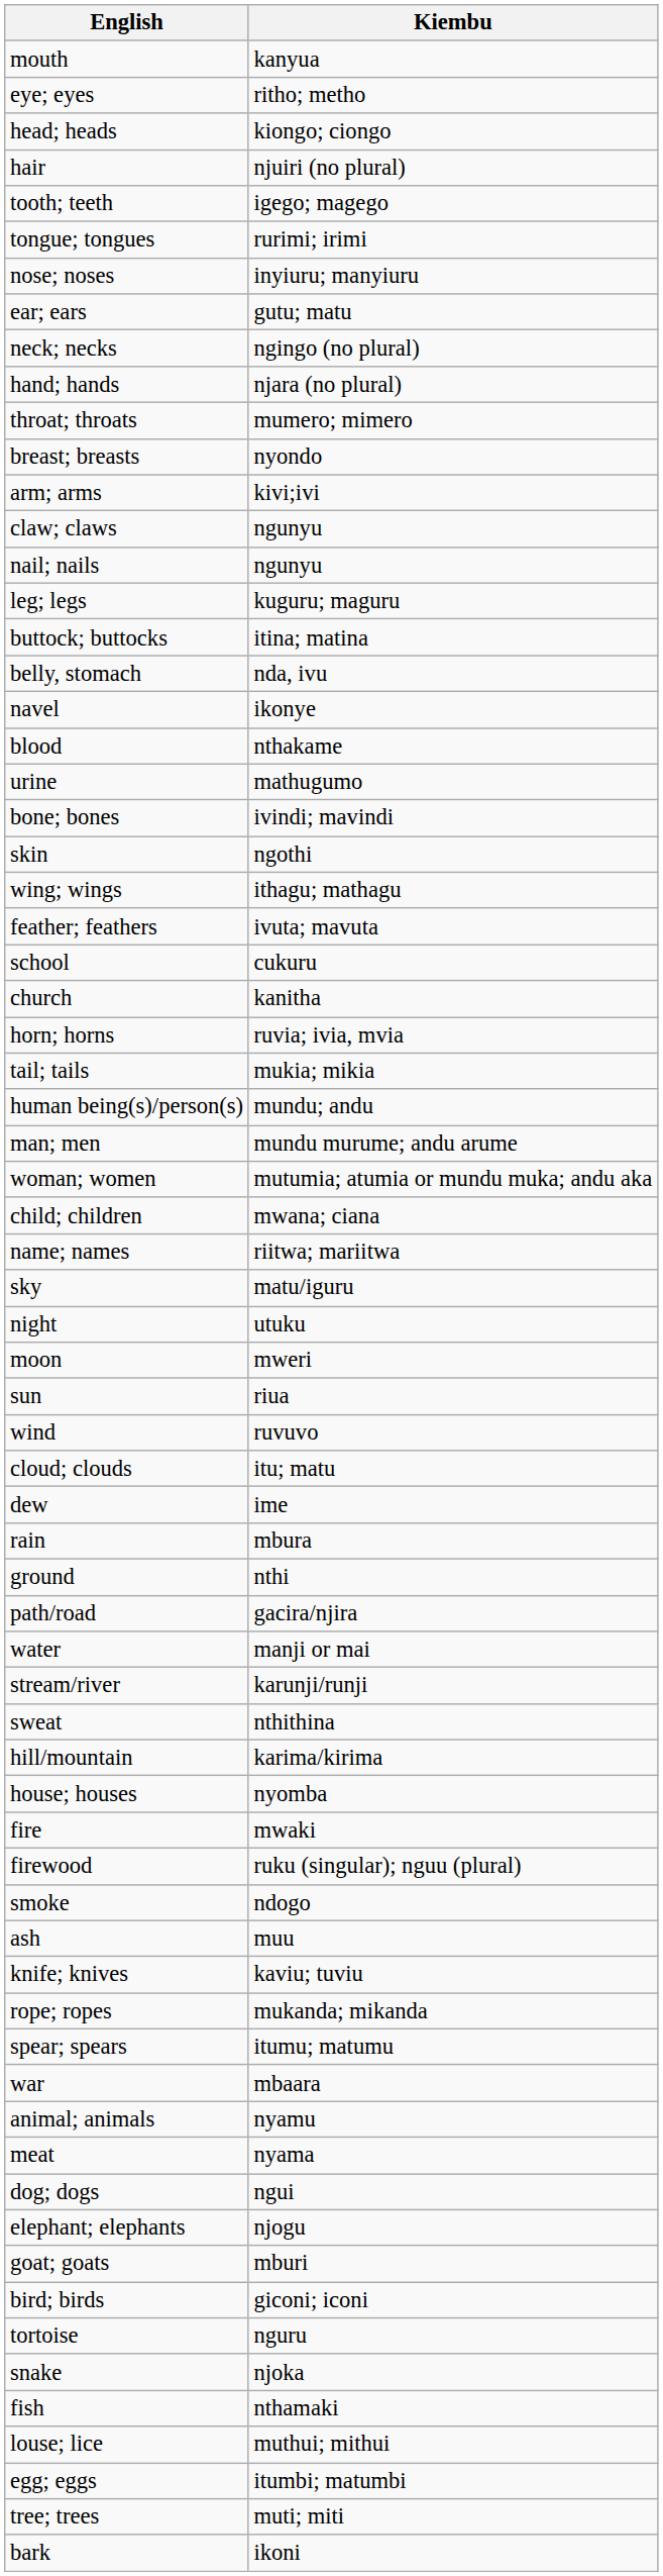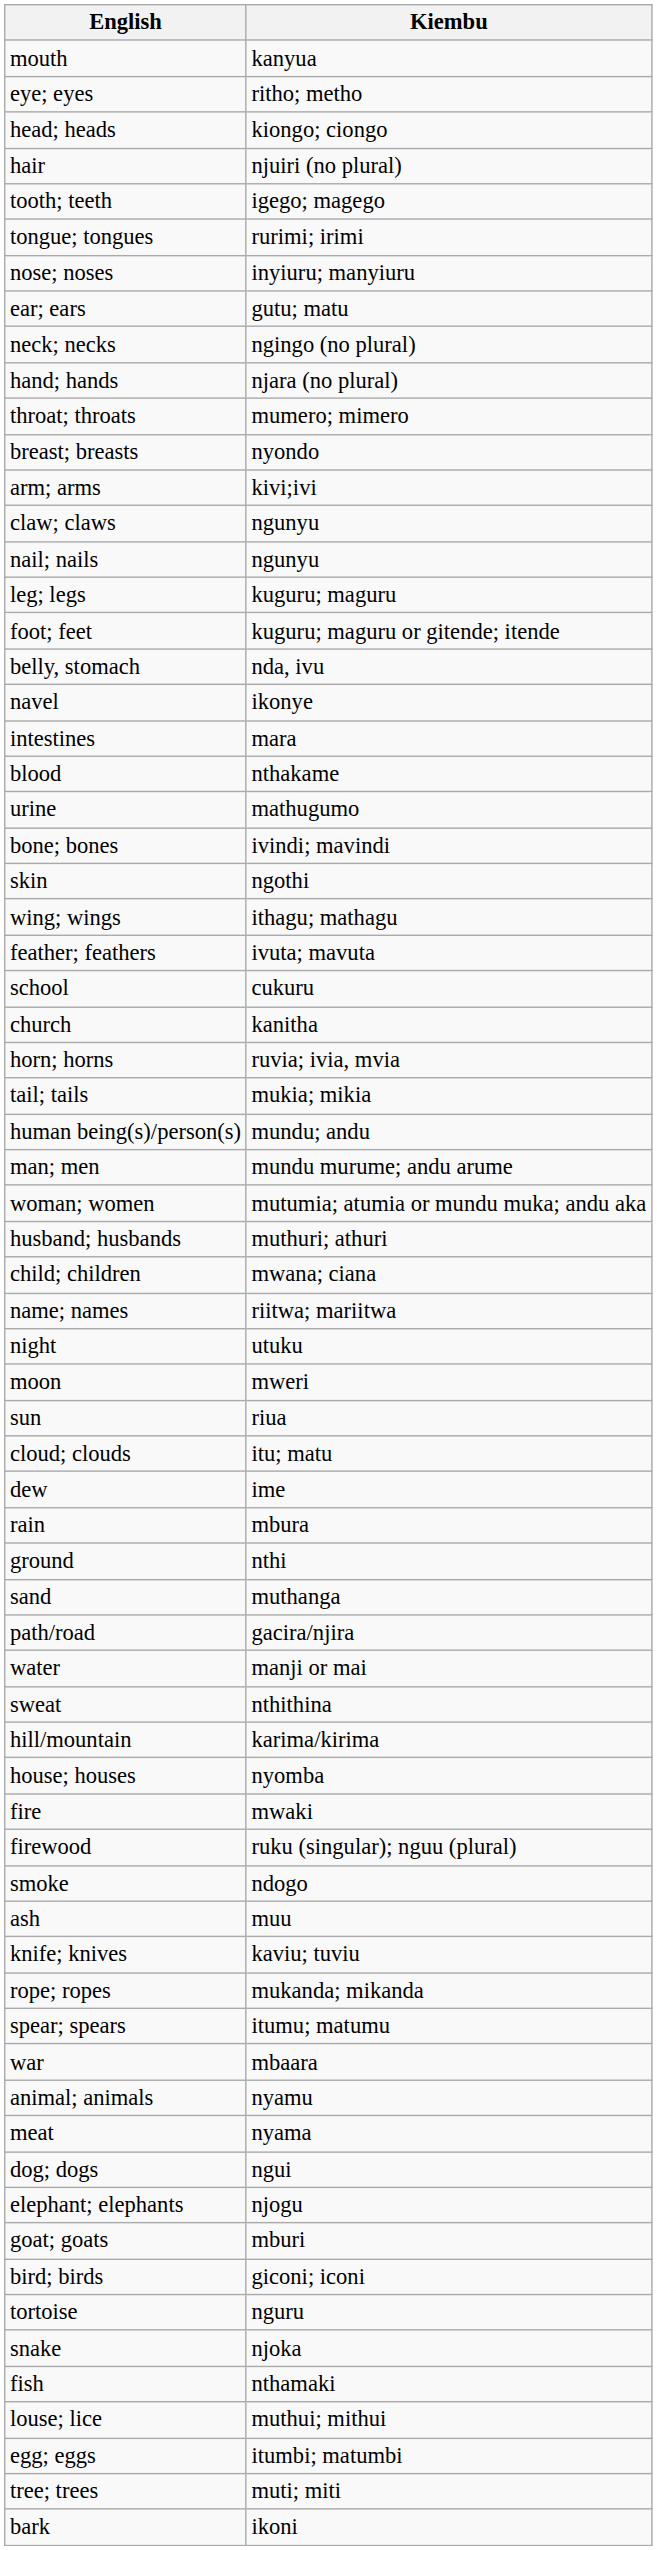+ row: foot; feet | kuguru; maguru or gitende; itende
- row: buttock; buttocks | itina; matina
+ row: intestines | mara
+ row: husband; husbands | muthuri; athuri
- row: sky | matu/iguru
- row: wind | ruvuvo
+ row: sand | muthanga
- row: stream/river | karunji/runji
